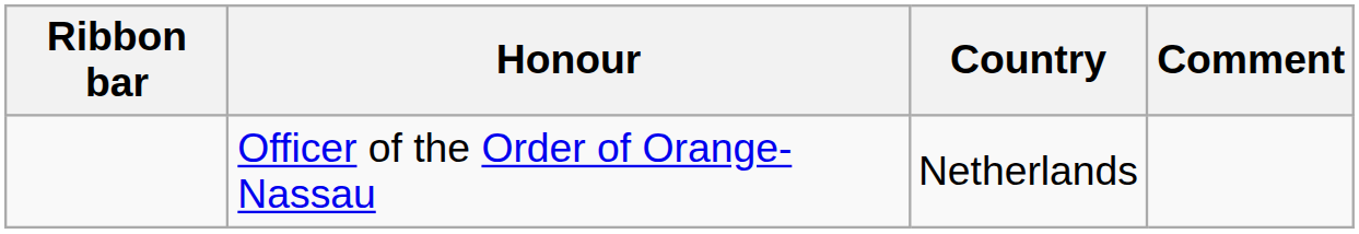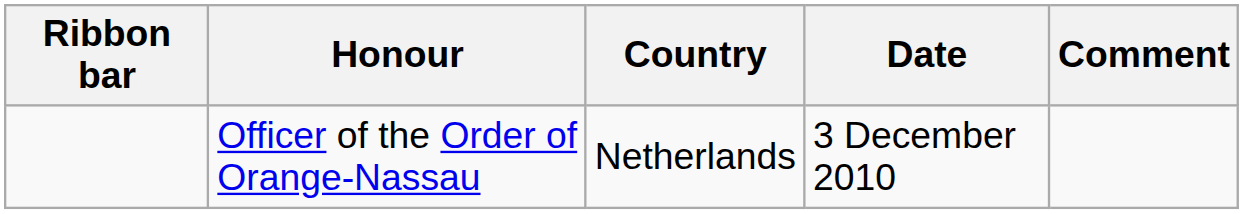+ column: Date | 3 December 2010
